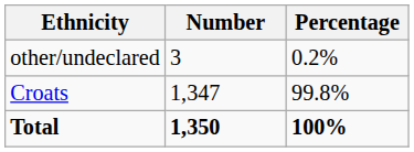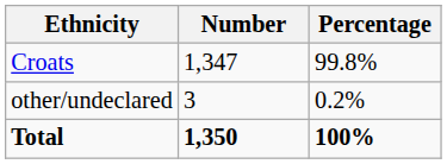rows swapped: Croats <-> other/undeclared
